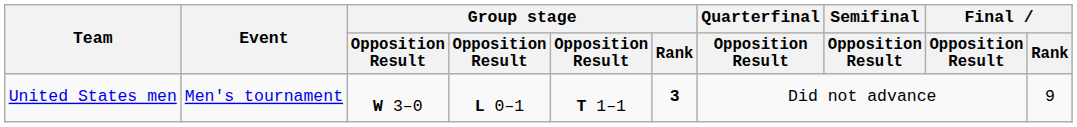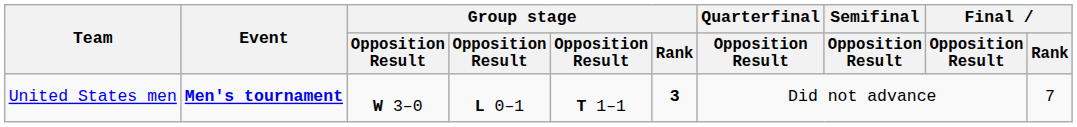United States men | Event: normal -> bold
United States men | Final / Rank: 9 -> 7
